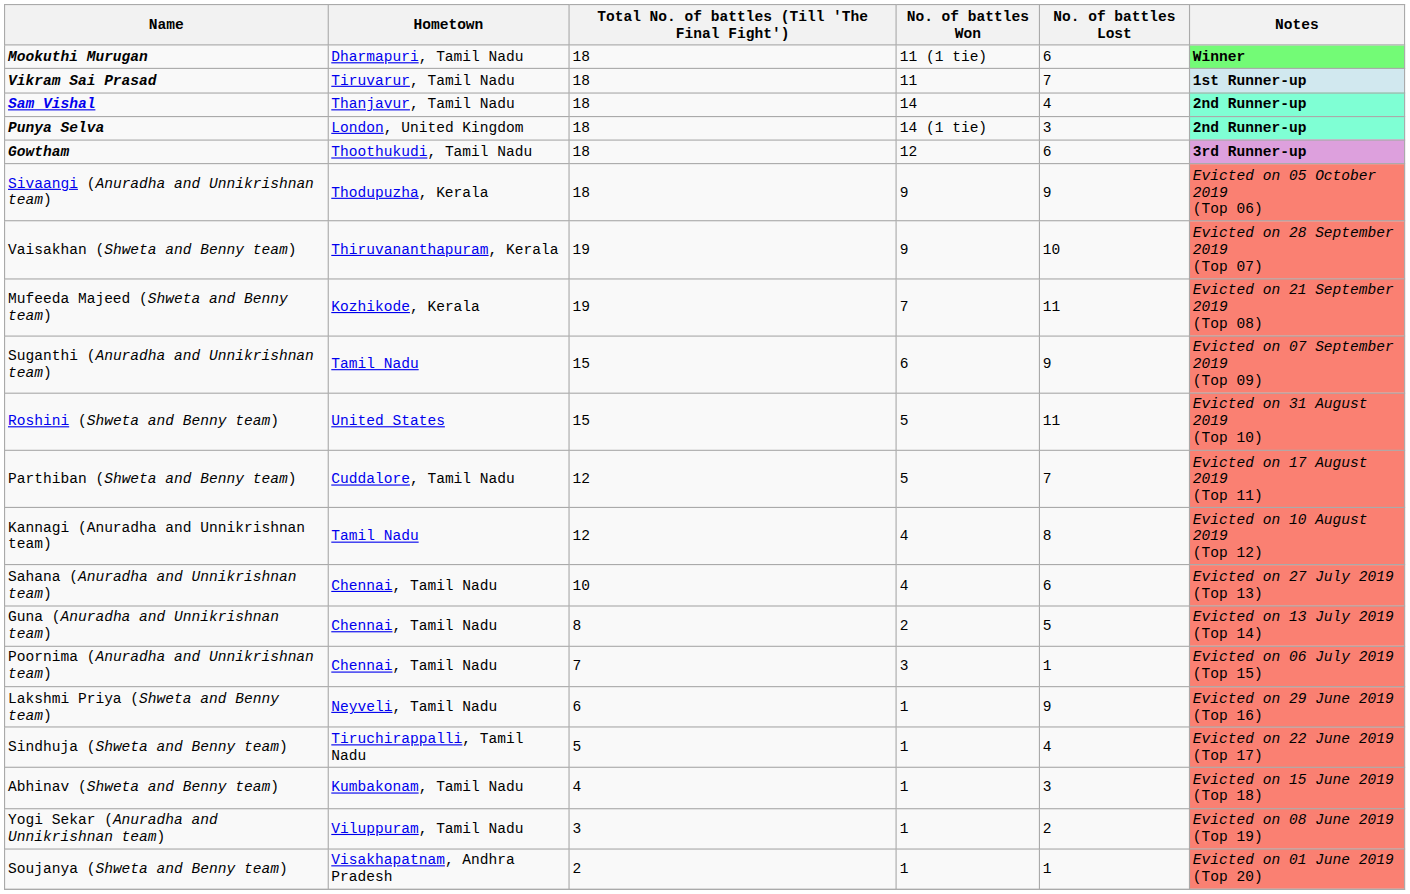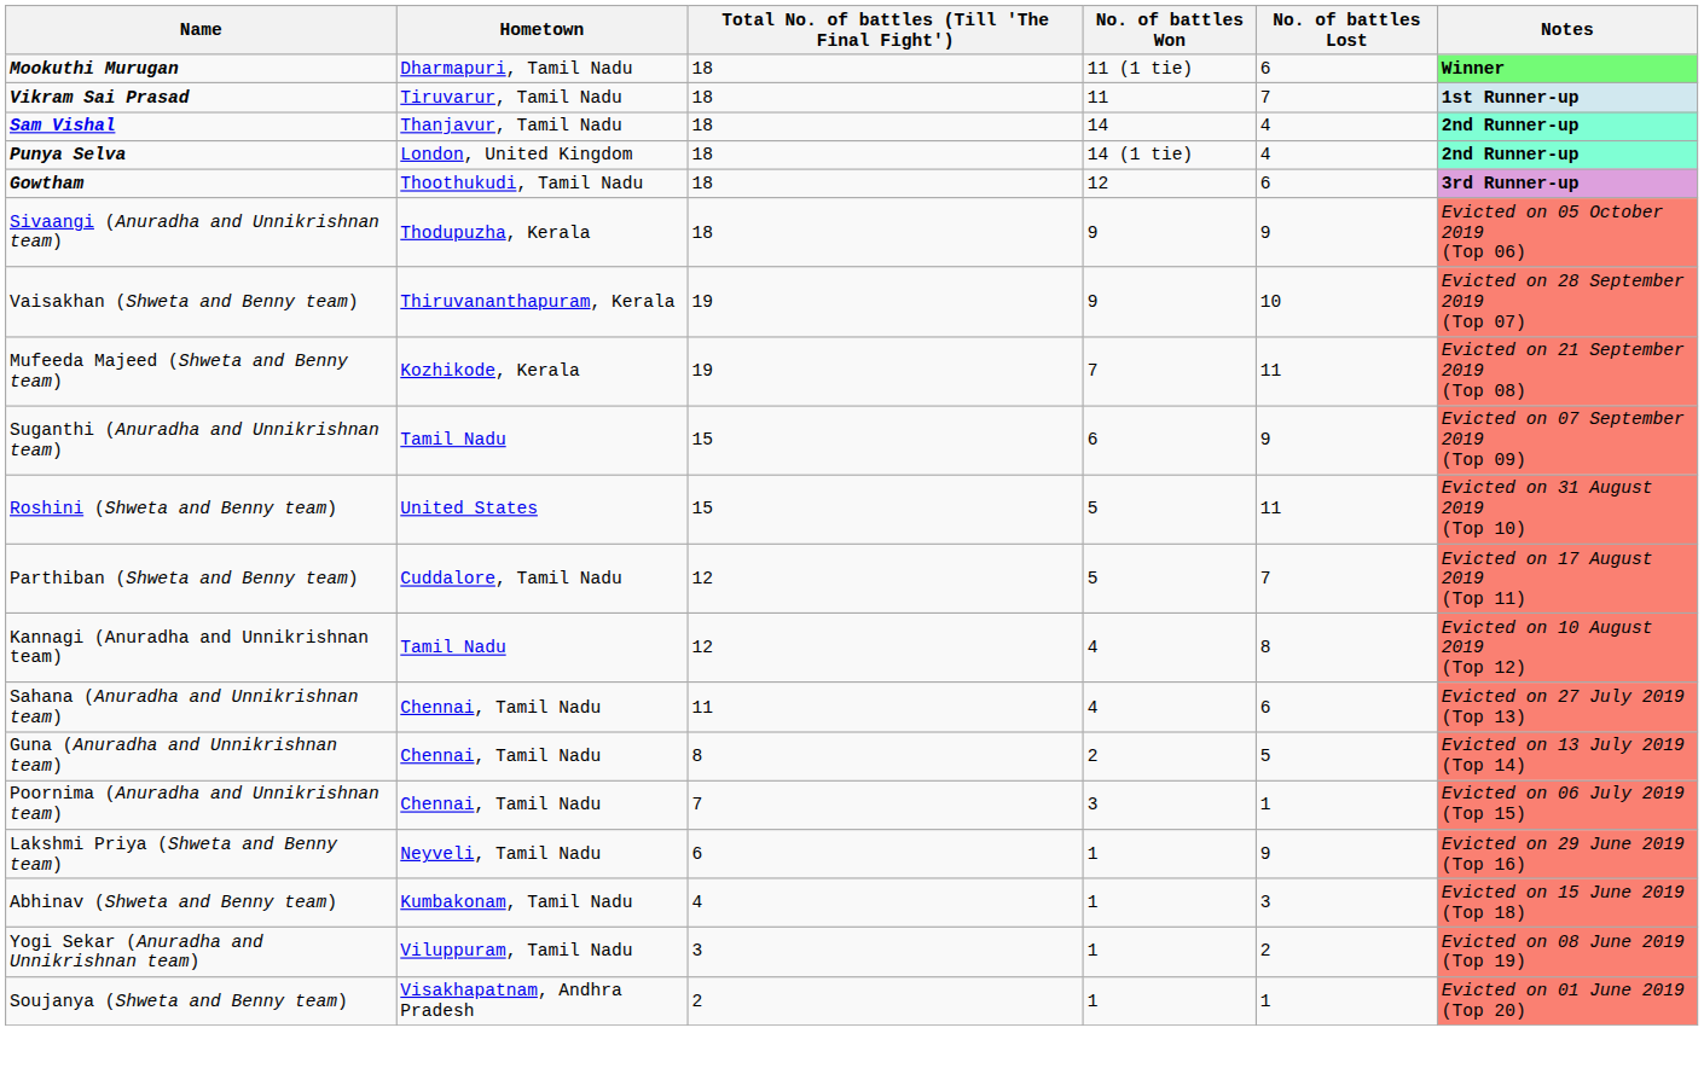Punya Selva | No. of battles Lost: 3 -> 4
Sahana (Anuradha and Unnikrishnan team) | Total No. of battles (Till 'The Final Fight'): 10 -> 11
- row: Sindhuja (Shweta and Benny team) | Tiruchirappalli, Tamil Nadu | 5 | 1 | 4 | Evicted on 22 June 2019 (Top 17)
